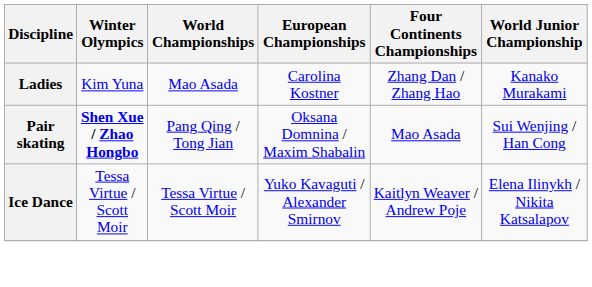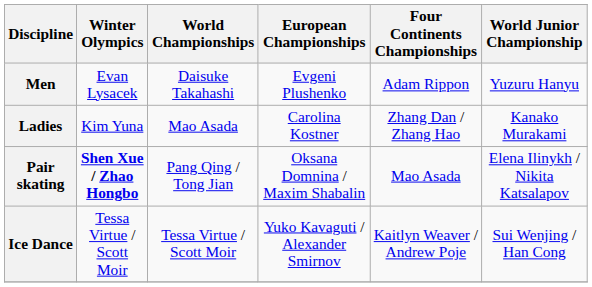+ row: Men | Evan Lysacek | Daisuke Takahashi | Evgeni Plushenko | Adam Rippon | Yuzuru Hanyu
Pair skating | World Junior Championship: Sui Wenjing / Han Cong -> Elena Ilinykh / Nikita Katsalapov
Ice Dance | World Junior Championship: Elena Ilinykh / Nikita Katsalapov -> Sui Wenjing / Han Cong
